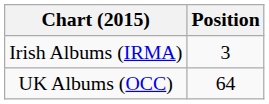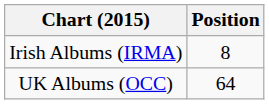Irish Albums (IRMA) | Position: 3 -> 8
